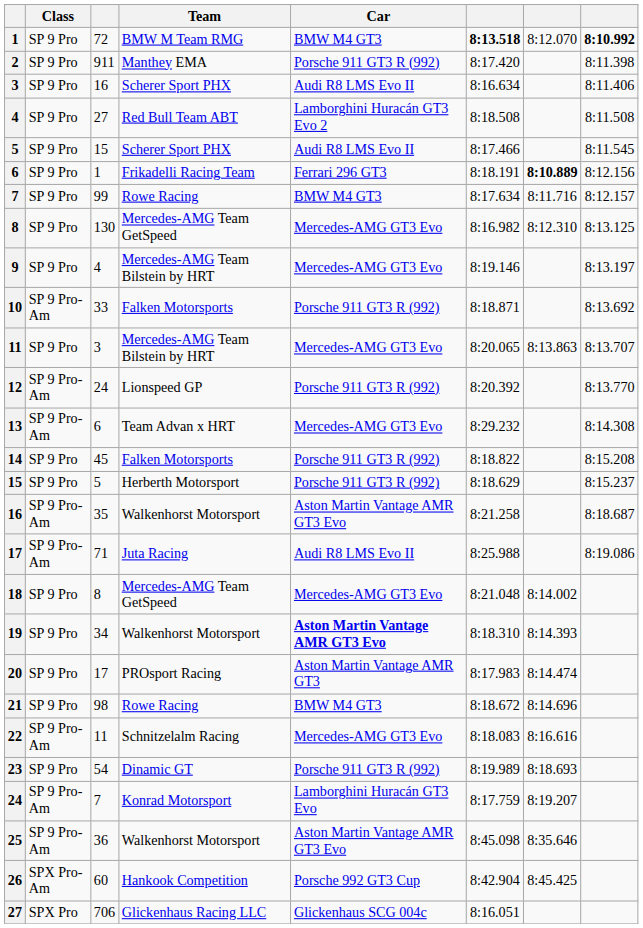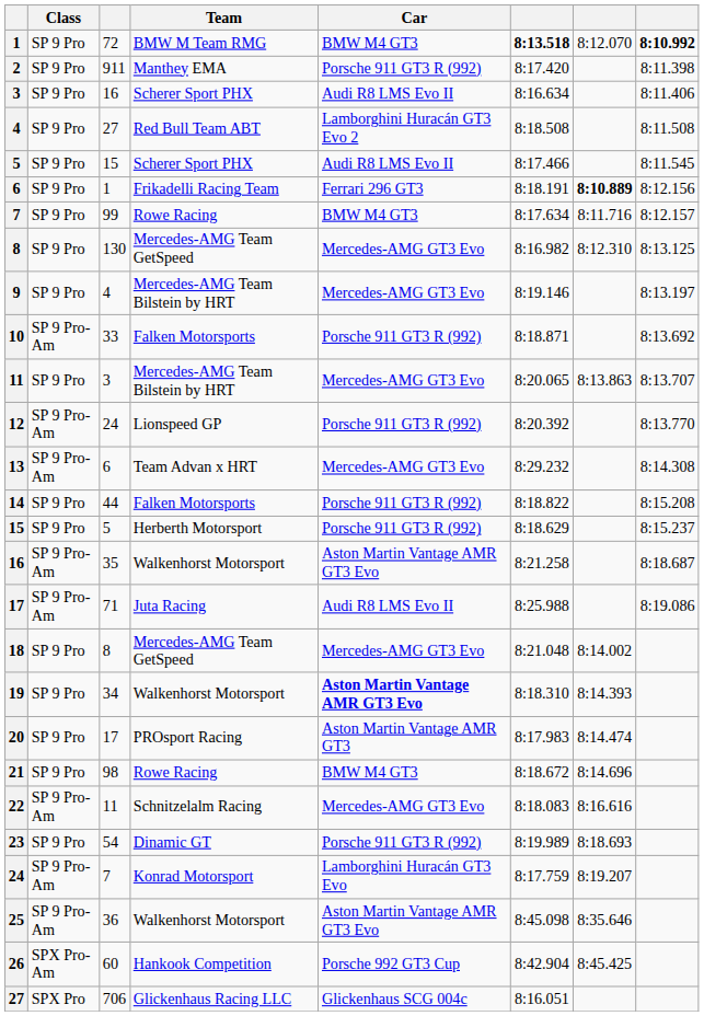14 | column 3: 45 -> 44
